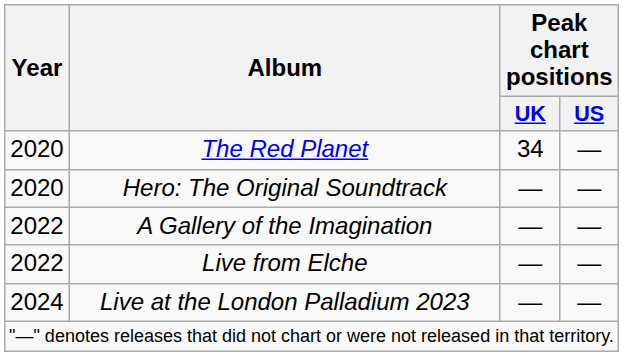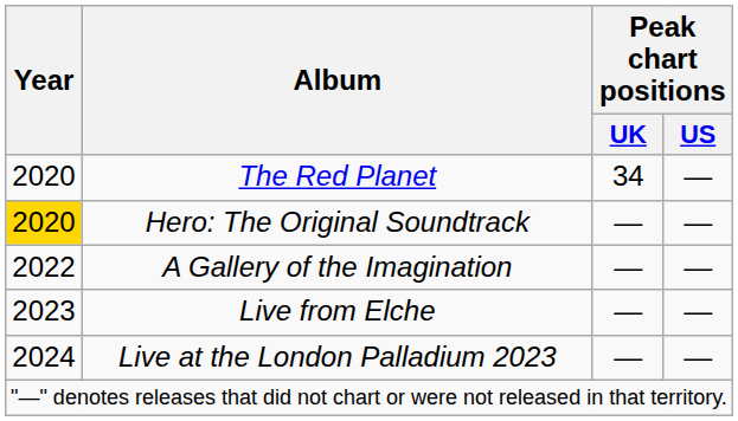Hero: The Original Soundtrack | Year: no background -> gold background
Live from Elche | Year: 2022 -> 2023
